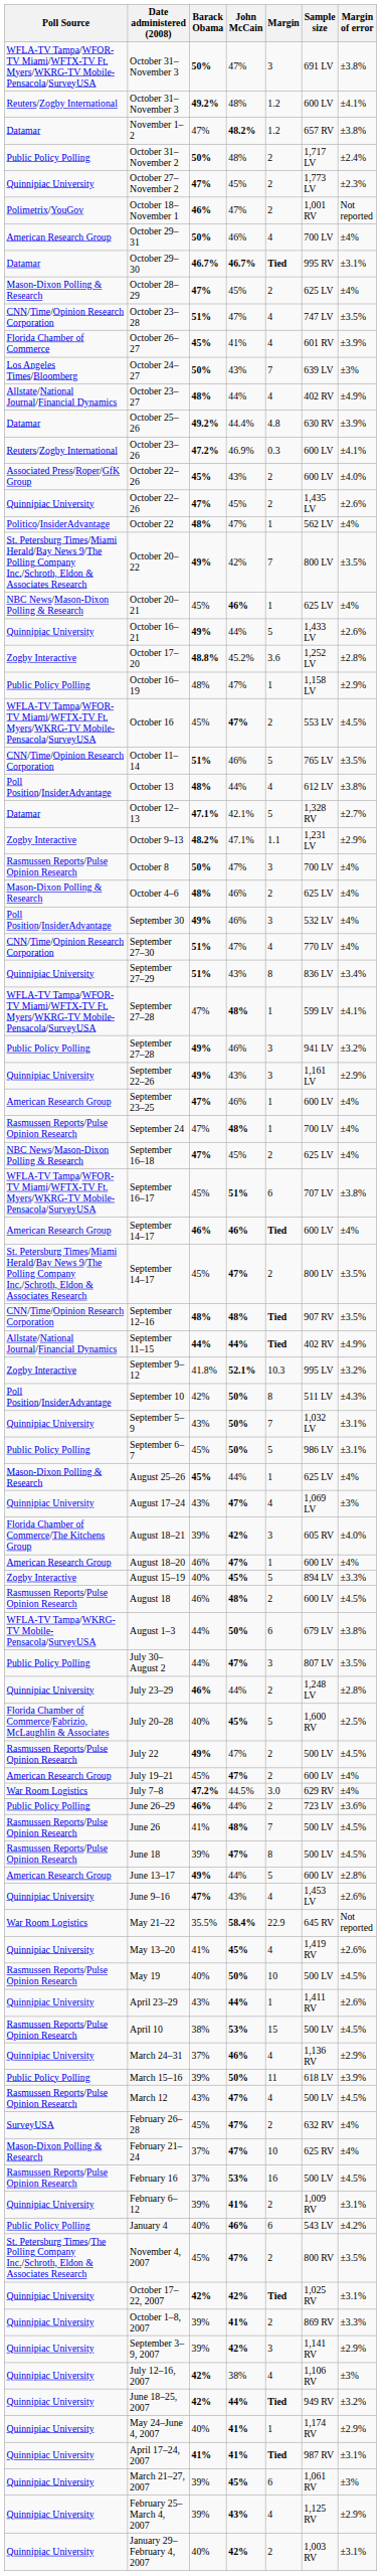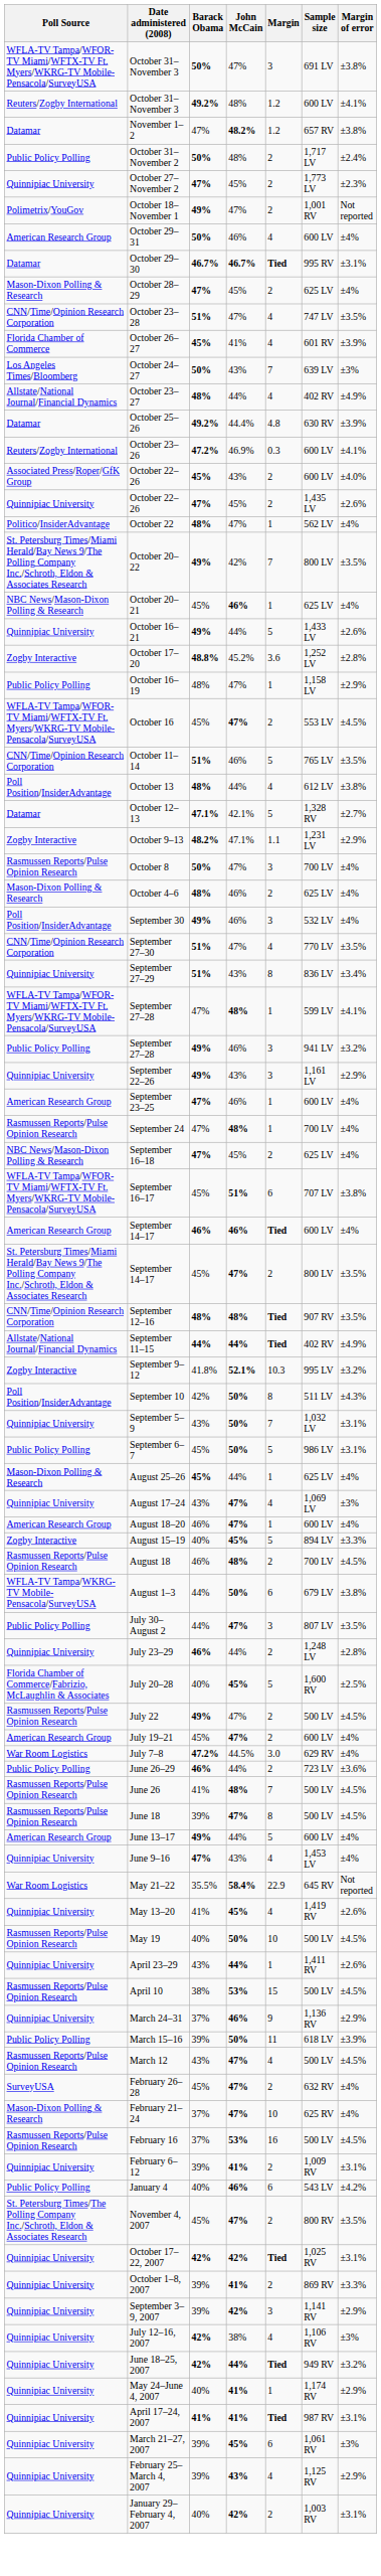October 18–November 1 | Barack Obama: 46% -> 49%
October 29–31 | Sample size: 700 LV -> 600 LV
September 27–30 | Margin of error: ±4% -> ±3.5%
- row: Florida Chamber of Commerce/The Kitchens Group | August 18–21 | 39% | 42% | 3 | 605 RV | ±4.0%
August 18 | Sample size: 600 LV -> 700 LV
June 13–17 | Margin of error: ±2.8% -> ±4%
June 9–16 | Margin of error: ±2.6% -> ±4%
March 24–31 | Margin: 4 -> 9
